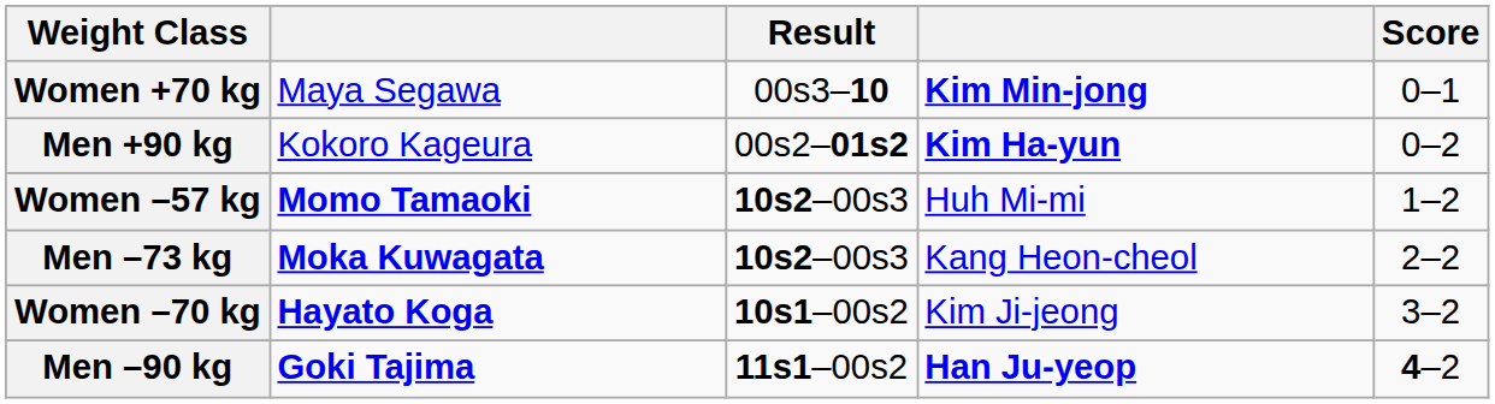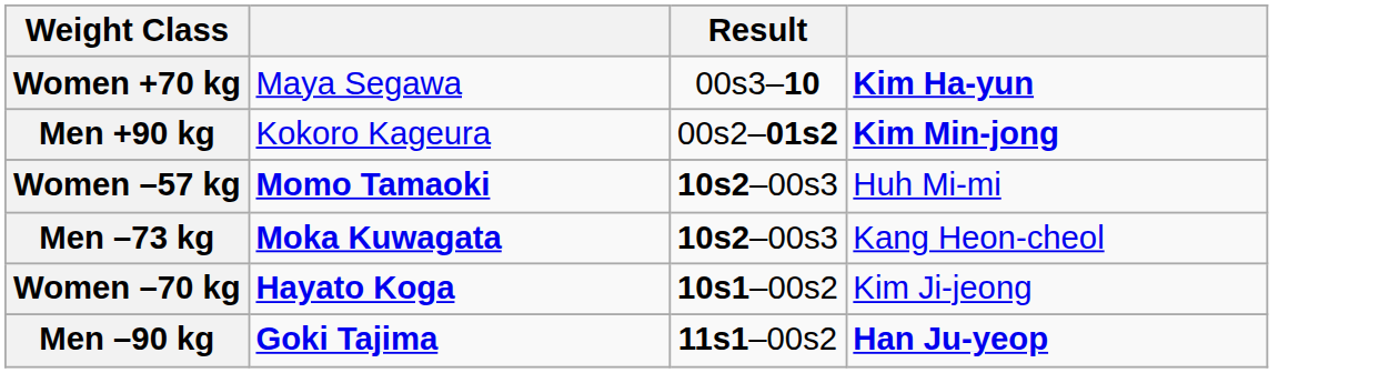- column: Score | 0–1 | 0–2 | 1–2 | 2–2 | 3–2 | 4–2
Women +70 kg | column 4: Kim Min-jong -> Kim Ha-yun
Men +90 kg | column 4: Kim Ha-yun -> Kim Min-jong
